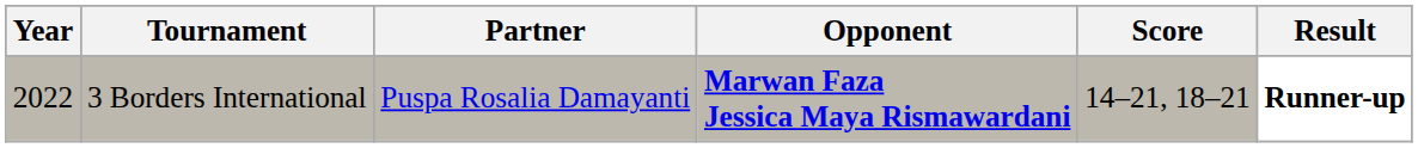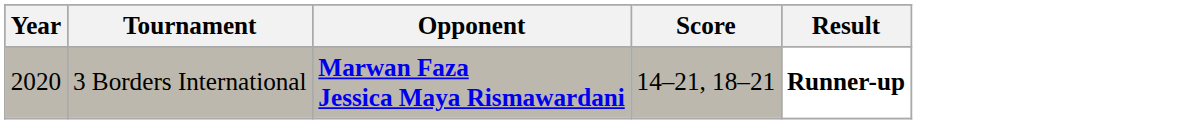- column: Partner | Puspa Rosalia Damayanti
3 Borders International | Year: 2022 -> 2020
